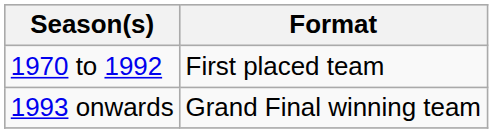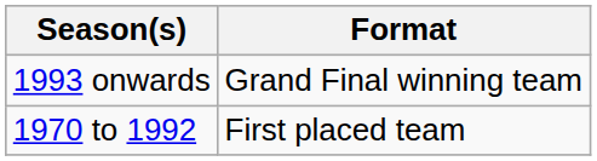rows swapped: 1970 to 1992 <-> 1993 onwards
